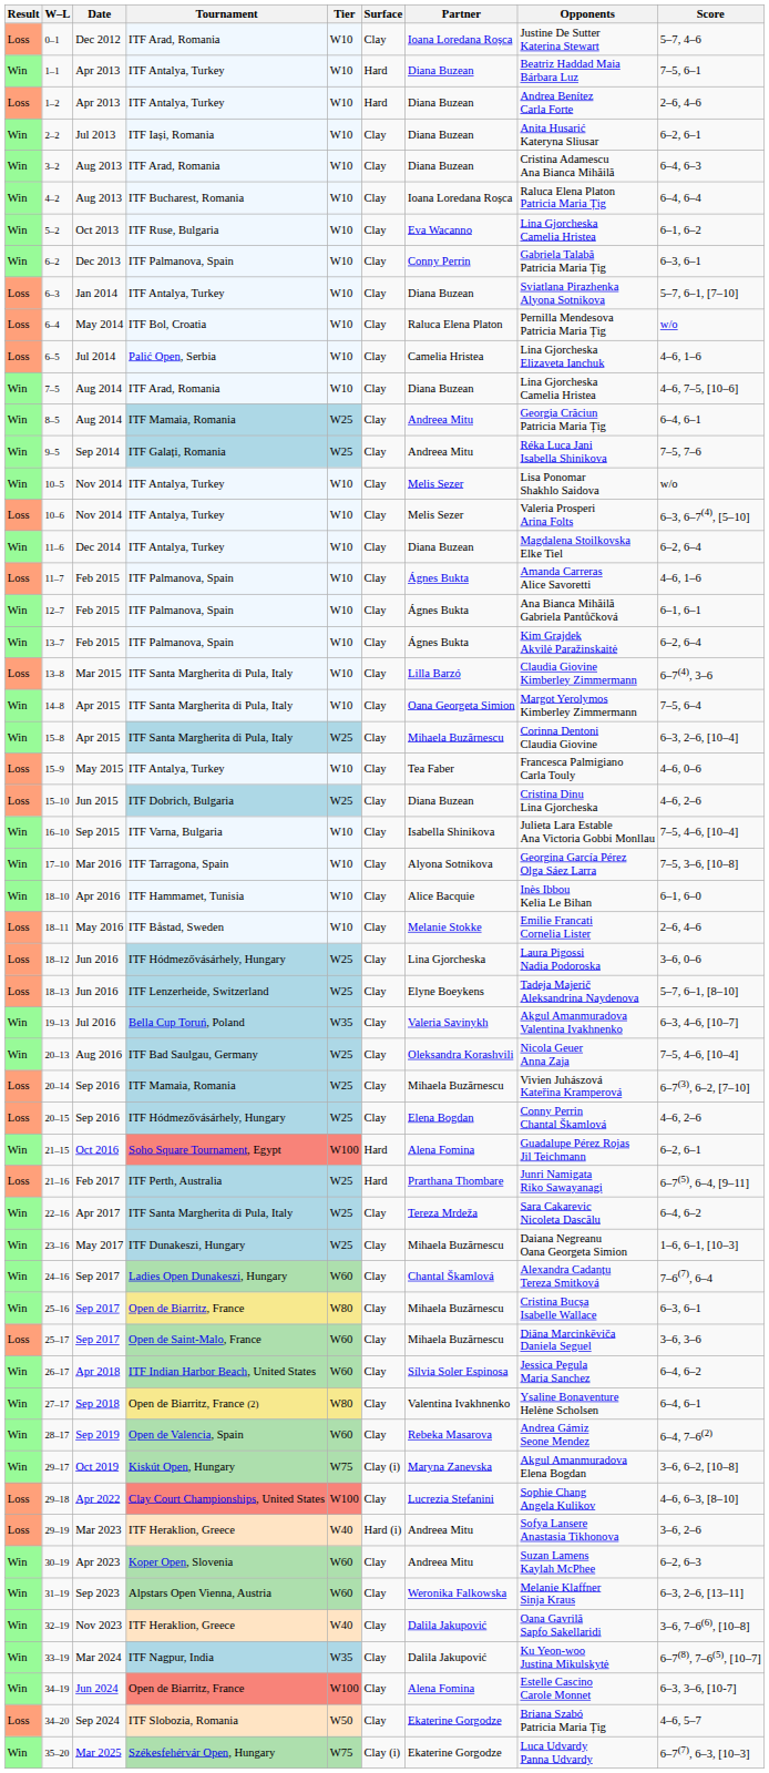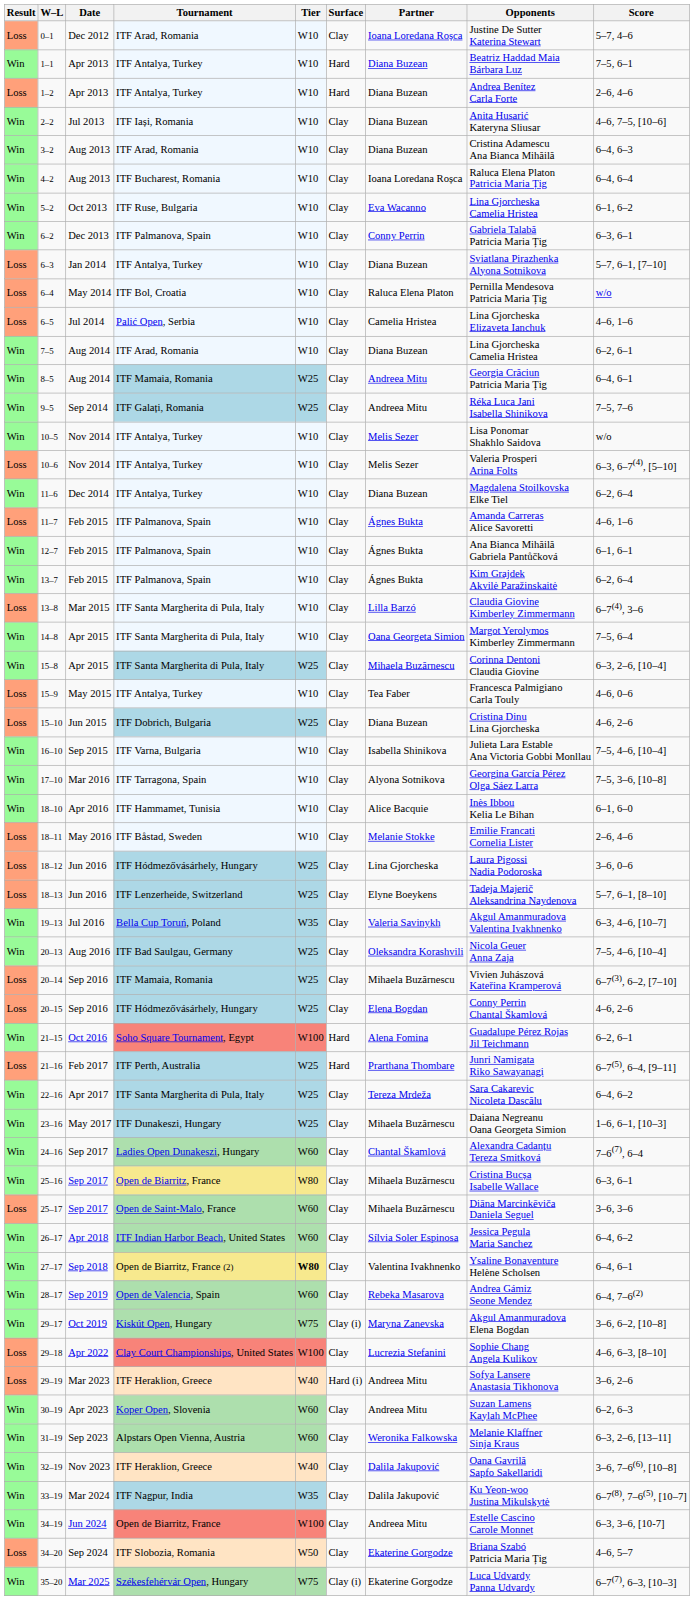2–2 | Score: 6–2, 6–1 -> 4–6, 7–5, [10–6]
7–5 | Score: 4–6, 7–5, [10–6] -> 6–2, 6–1
27–17 | Tier: normal -> bold
34–19 | Partner: Alena Fomina -> Andreea Mitu
